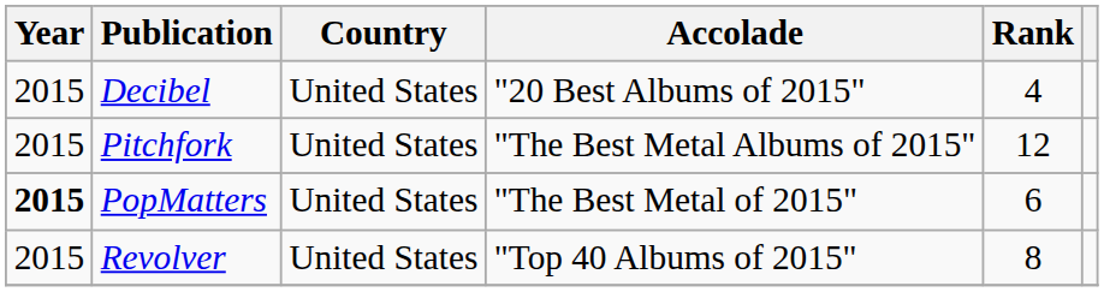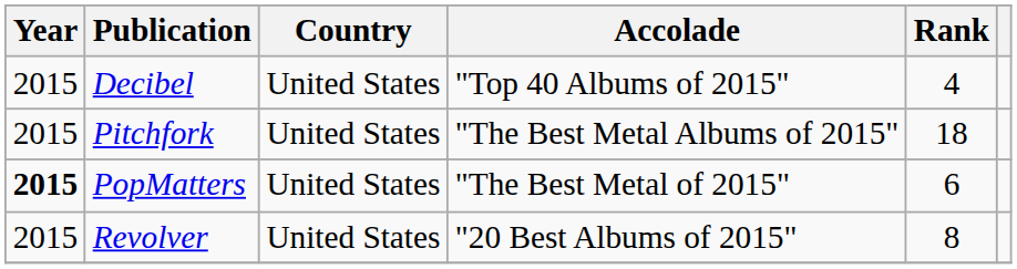Decibel | Accolade: "20 Best Albums of 2015" -> "Top 40 Albums of 2015"
Pitchfork | Rank: 12 -> 18
Revolver | Accolade: "Top 40 Albums of 2015" -> "20 Best Albums of 2015"
